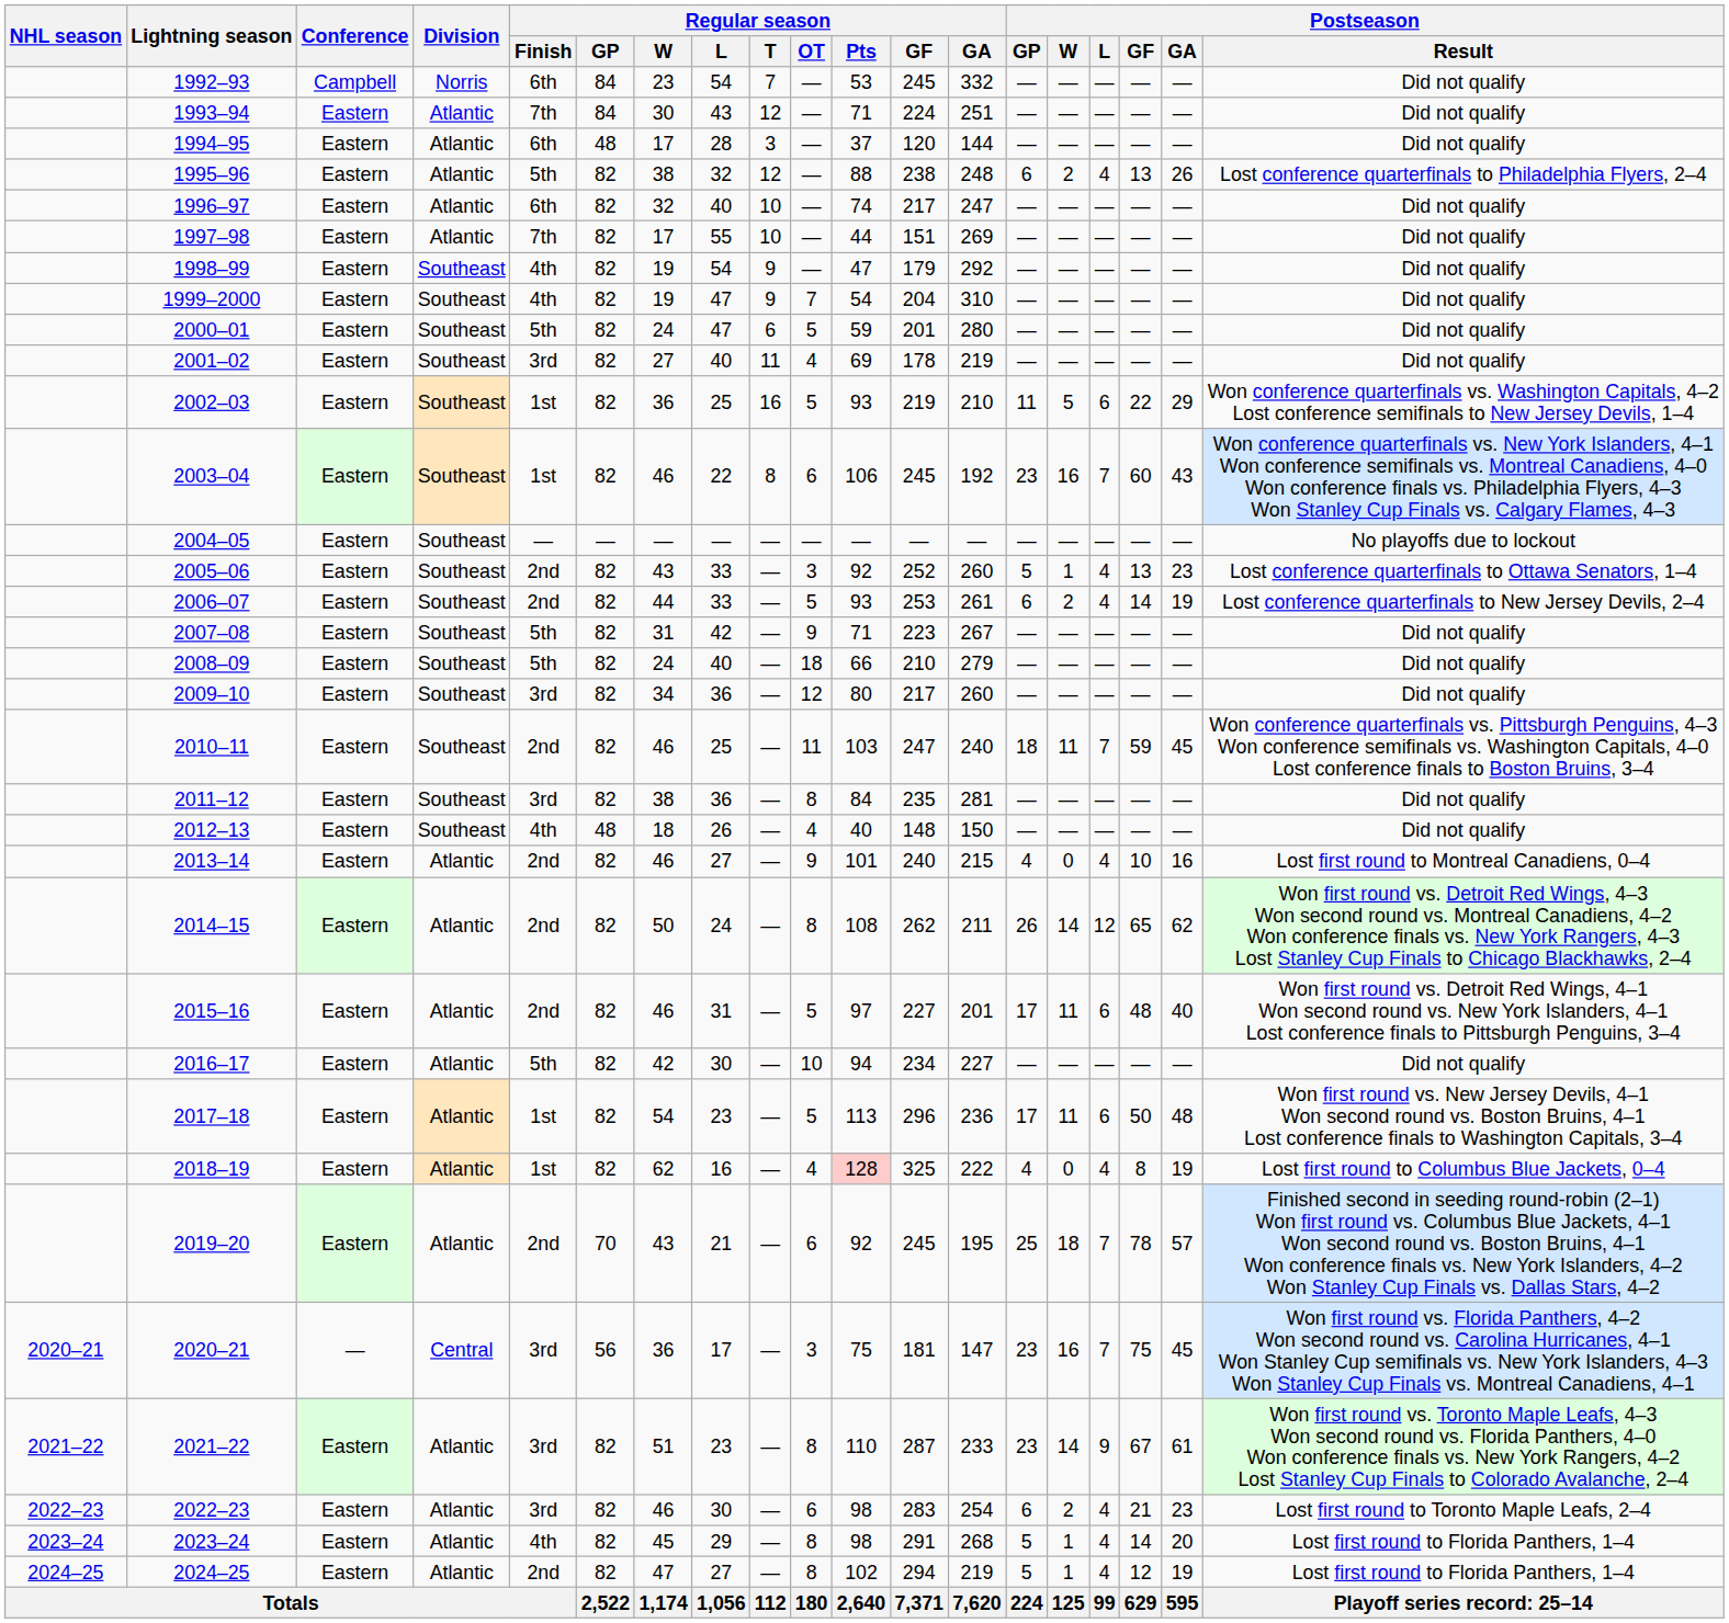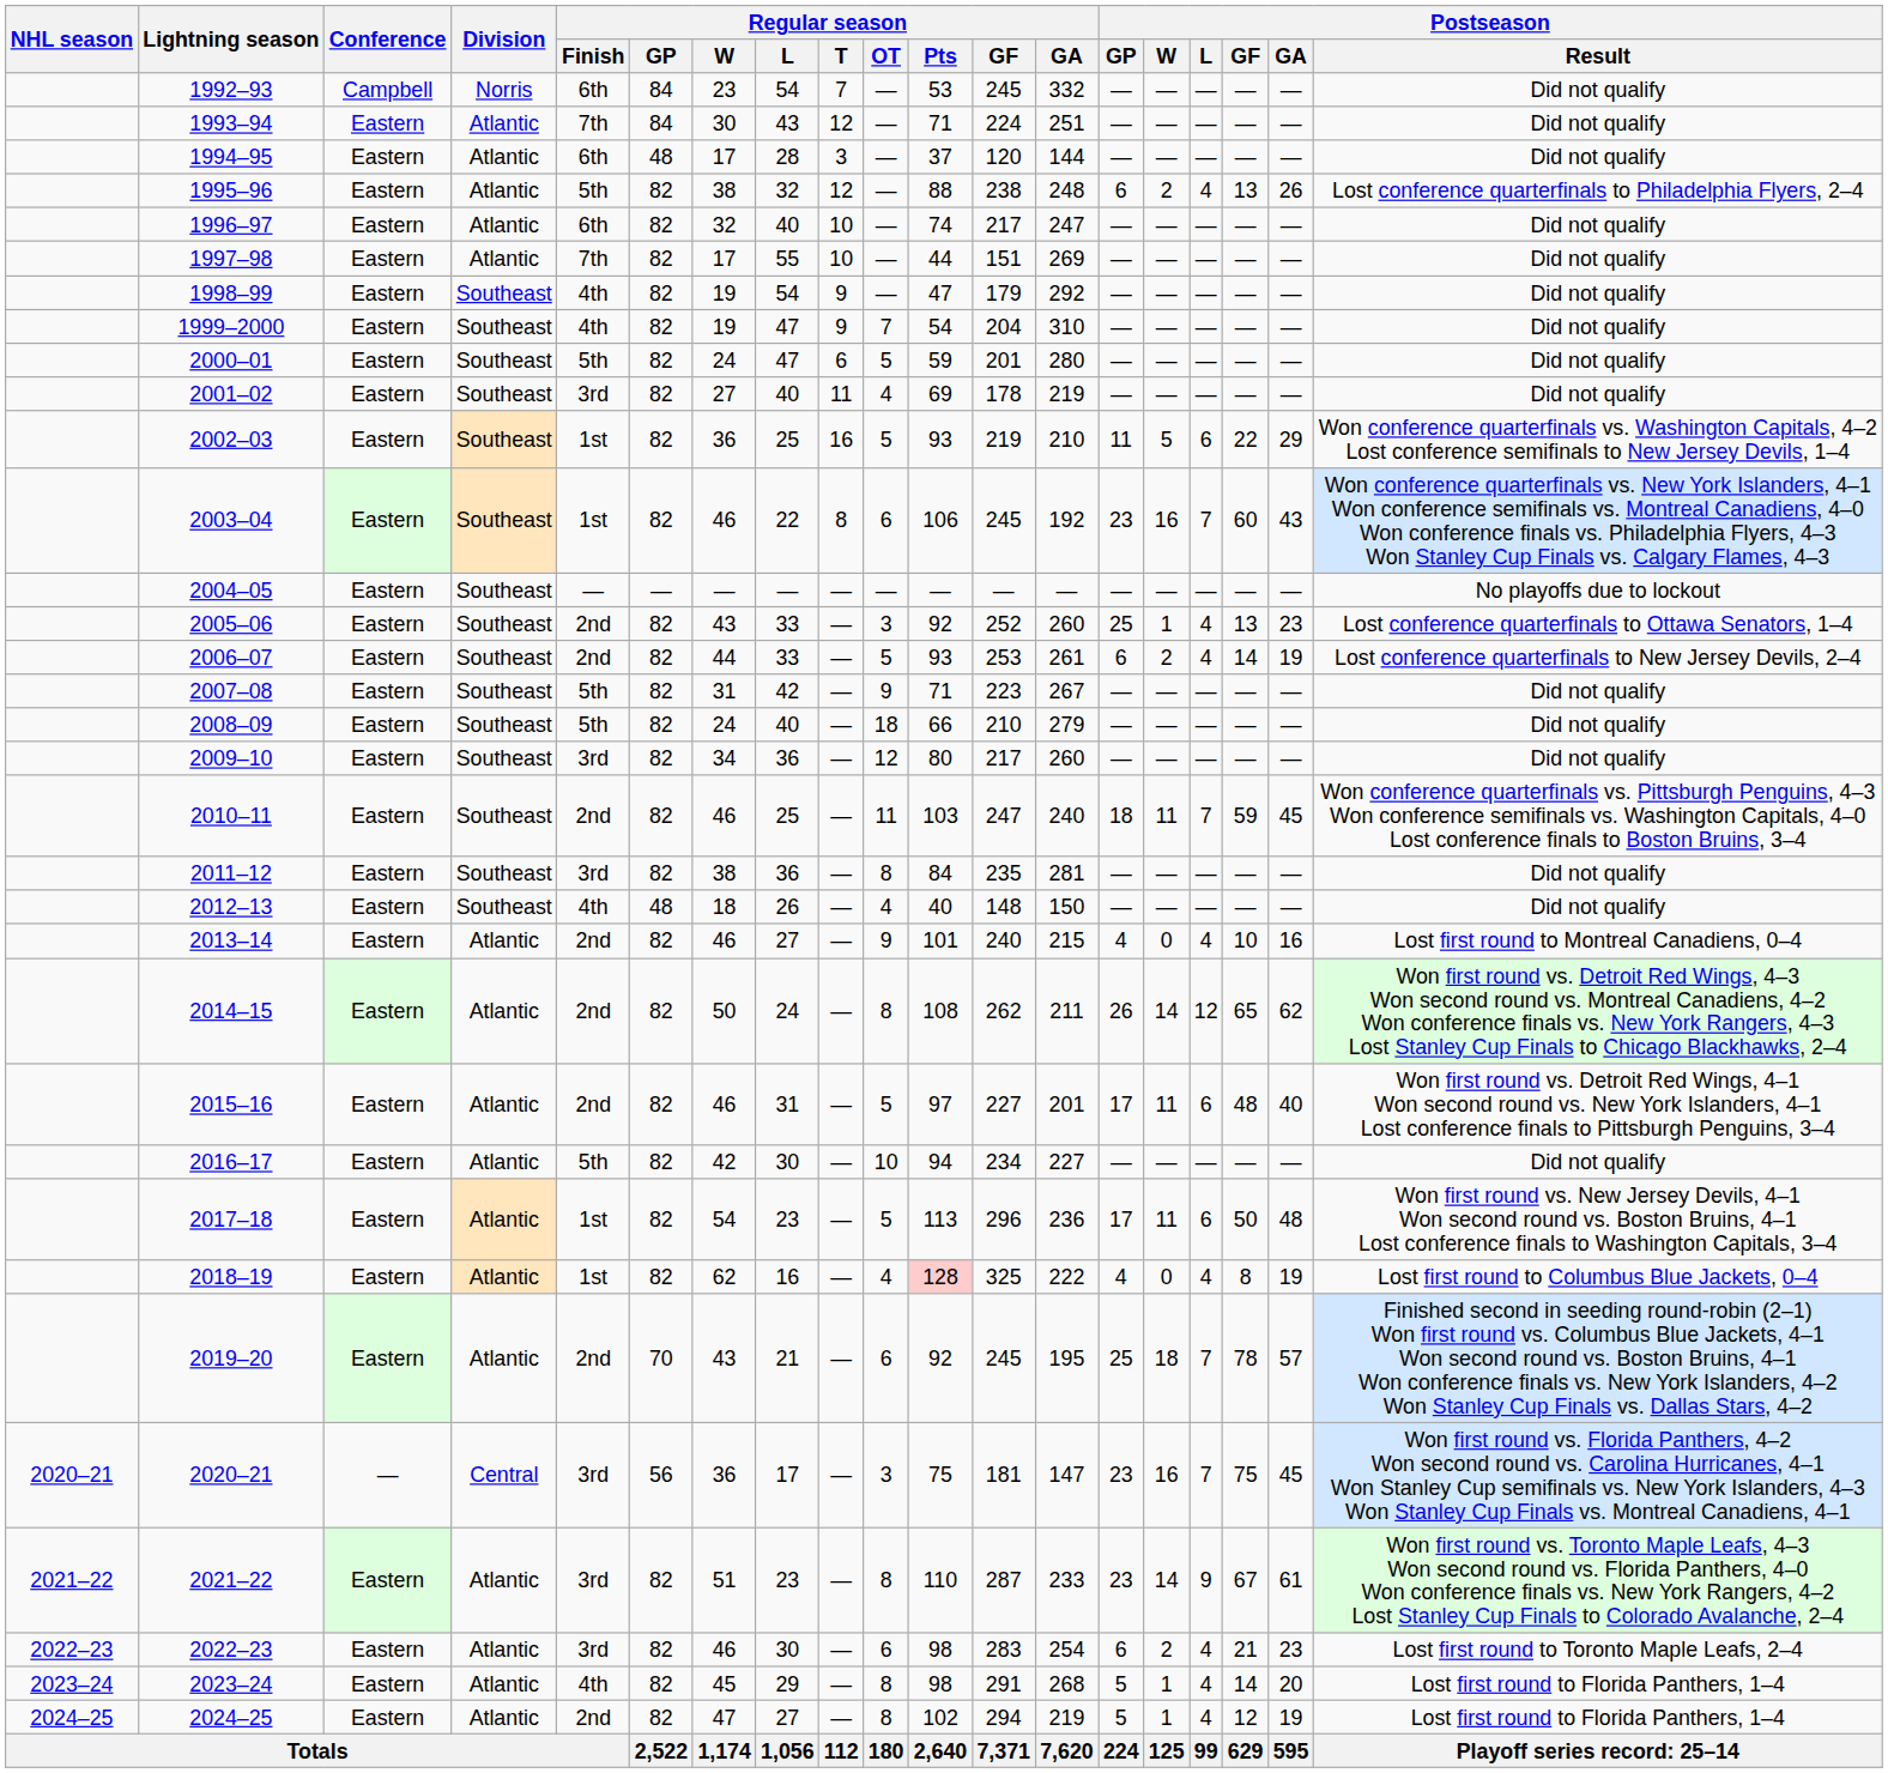2005–06 | Postseason / GP: 5 -> 25
